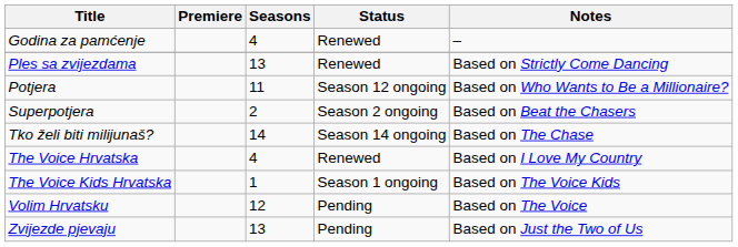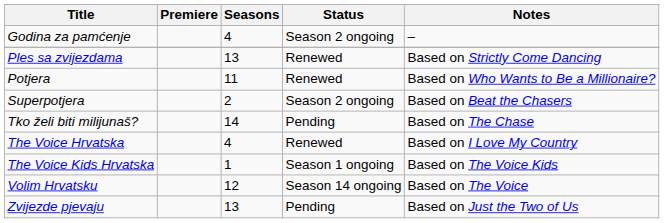Godina za pamćenje | Status: Renewed -> Season 2 ongoing
Potjera | Status: Season 12 ongoing -> Renewed
Tko želi biti milijunaš? | Status: Season 14 ongoing -> Pending
Volim Hrvatsku | Status: Pending -> Season 14 ongoing
